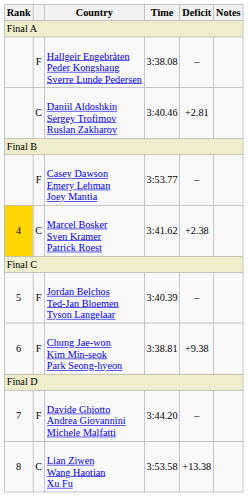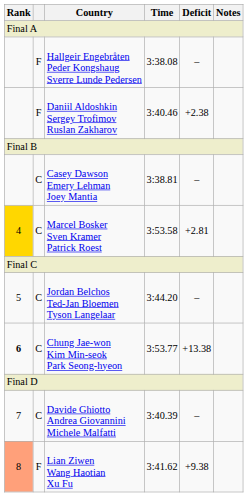Daniil Aldoshkin Sergey Trofimov Ruslan Zakharov | column 2: C -> F
Daniil Aldoshkin Sergey Trofimov Ruslan Zakharov | Deficit: +2.81 -> +2.38
Casey Dawson Emery Lehman Joey Mantia | column 2: F -> C
Casey Dawson Emery Lehman Joey Mantia | Time: 3:53.77 -> 3:38.81
Marcel Bosker Sven Kramer Patrick Roest | Time: 3:41.62 -> 3:53.58
Marcel Bosker Sven Kramer Patrick Roest | Deficit: +2.38 -> +2.81
Jordan Belchos Ted-Jan Bloemen Tyson Langelaar | column 2: F -> C
Jordan Belchos Ted-Jan Bloemen Tyson Langelaar | Time: 3:40.39 -> 3:44.20
Chung Jae-won Kim Min-seok Park Seong-hyeon | Rank: normal -> bold
Chung Jae-won Kim Min-seok Park Seong-hyeon | column 2: F -> C
Chung Jae-won Kim Min-seok Park Seong-hyeon | Time: 3:38.81 -> 3:53.77
Chung Jae-won Kim Min-seok Park Seong-hyeon | Deficit: +9.38 -> +13.38
Davide Ghiotto Andrea Giovannini Michele Malfatti | column 2: F -> C
Davide Ghiotto Andrea Giovannini Michele Malfatti | Time: 3:44.20 -> 3:40.39
Lian Ziwen Wang Haotian Xu Fu | Rank: no background -> lightsalmon background
Lian Ziwen Wang Haotian Xu Fu | column 2: C -> F
Lian Ziwen Wang Haotian Xu Fu | Time: 3:53.58 -> 3:41.62
Lian Ziwen Wang Haotian Xu Fu | Deficit: +13.38 -> +9.38
